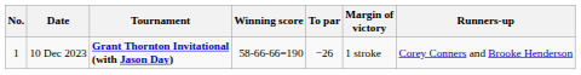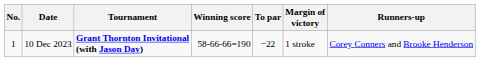10 Dec 2023 | To par: −26 -> −22
